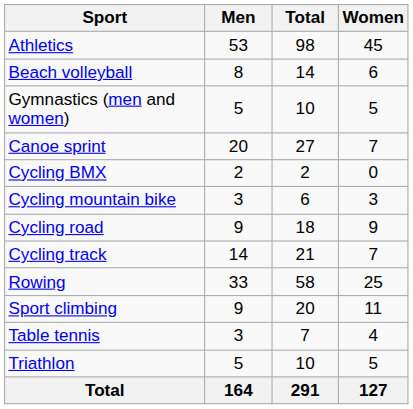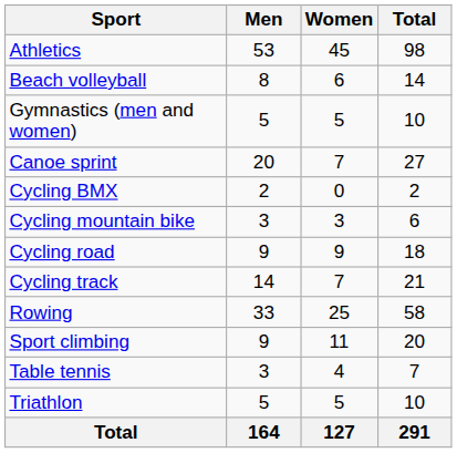columns swapped: Women <-> Total
